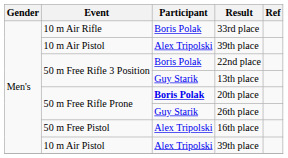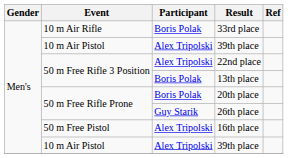22nd place | Participant: Boris Polak -> Alex Tripolski
13th place | Participant: Guy Starik -> Boris Polak
20th place | Participant: bold -> normal
